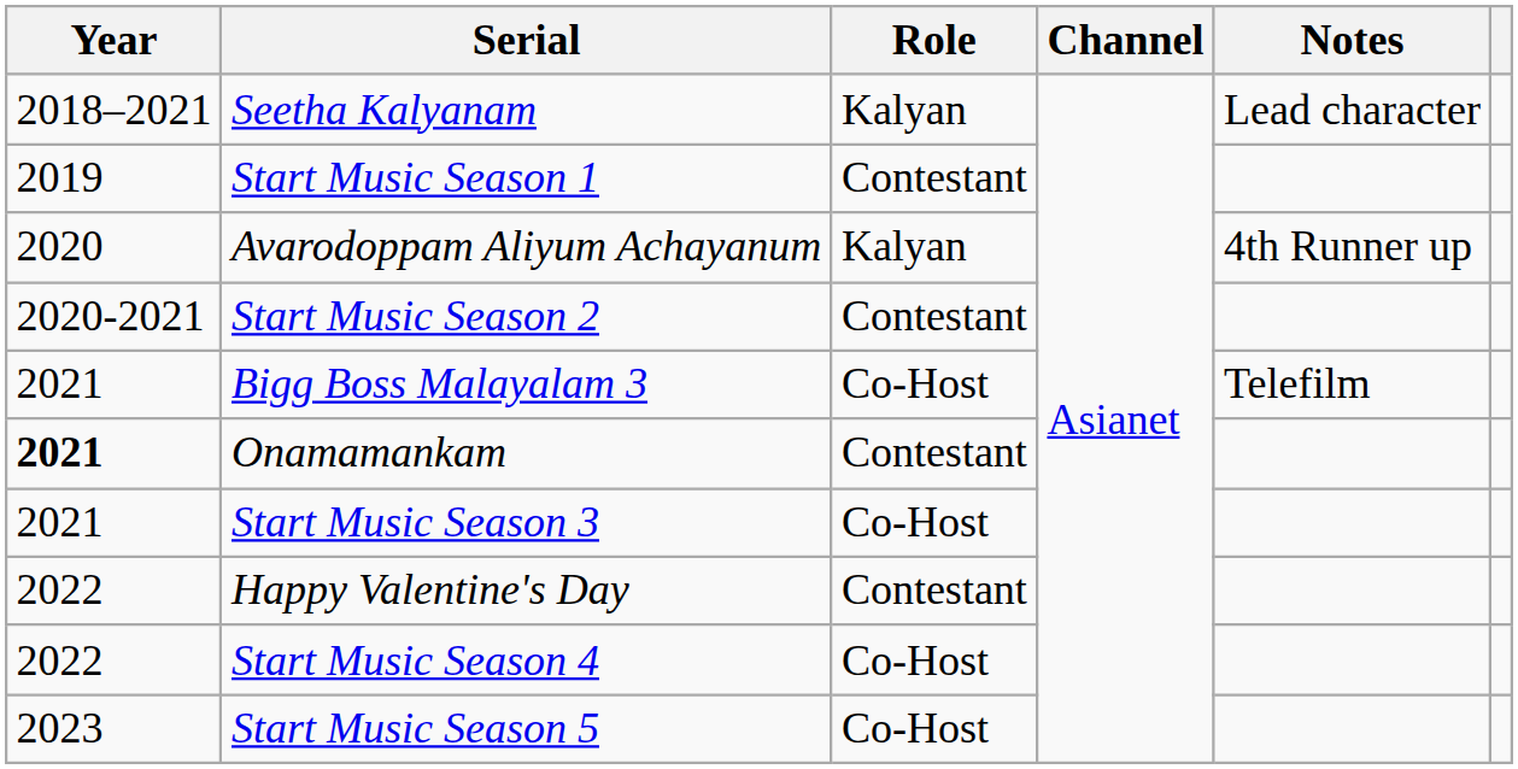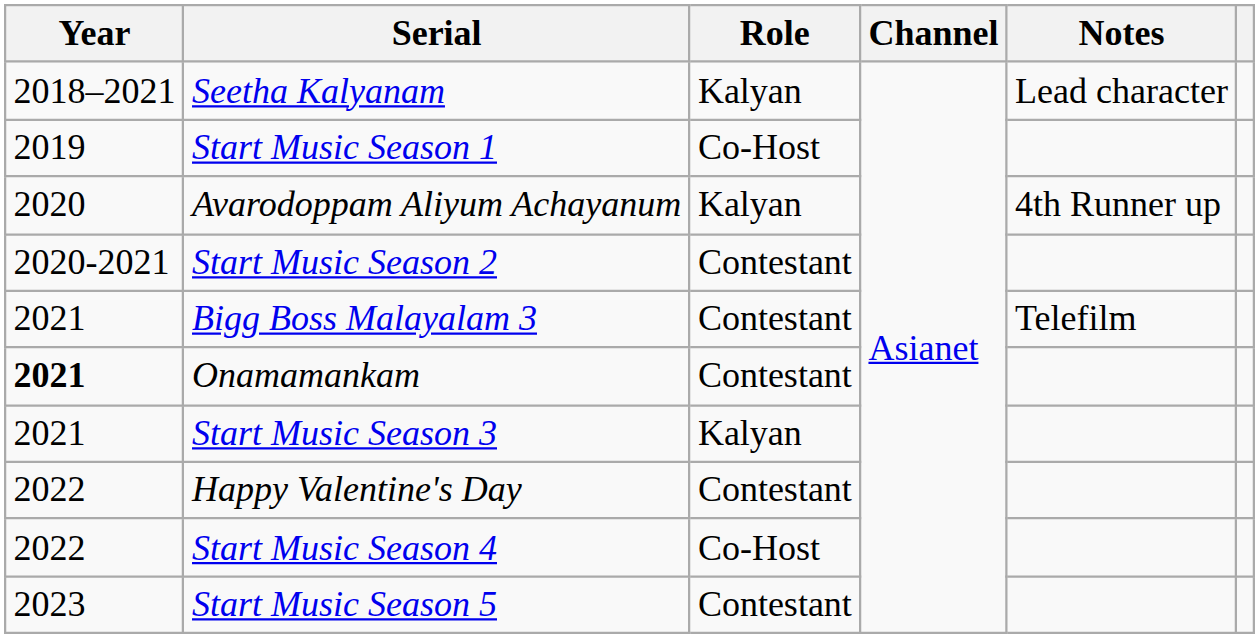Start Music Season 1 | Role: Contestant -> Co-Host
Bigg Boss Malayalam 3 | Role: Co-Host -> Contestant
Start Music Season 3 | Role: Co-Host -> Kalyan
Start Music Season 5 | Role: Co-Host -> Contestant
